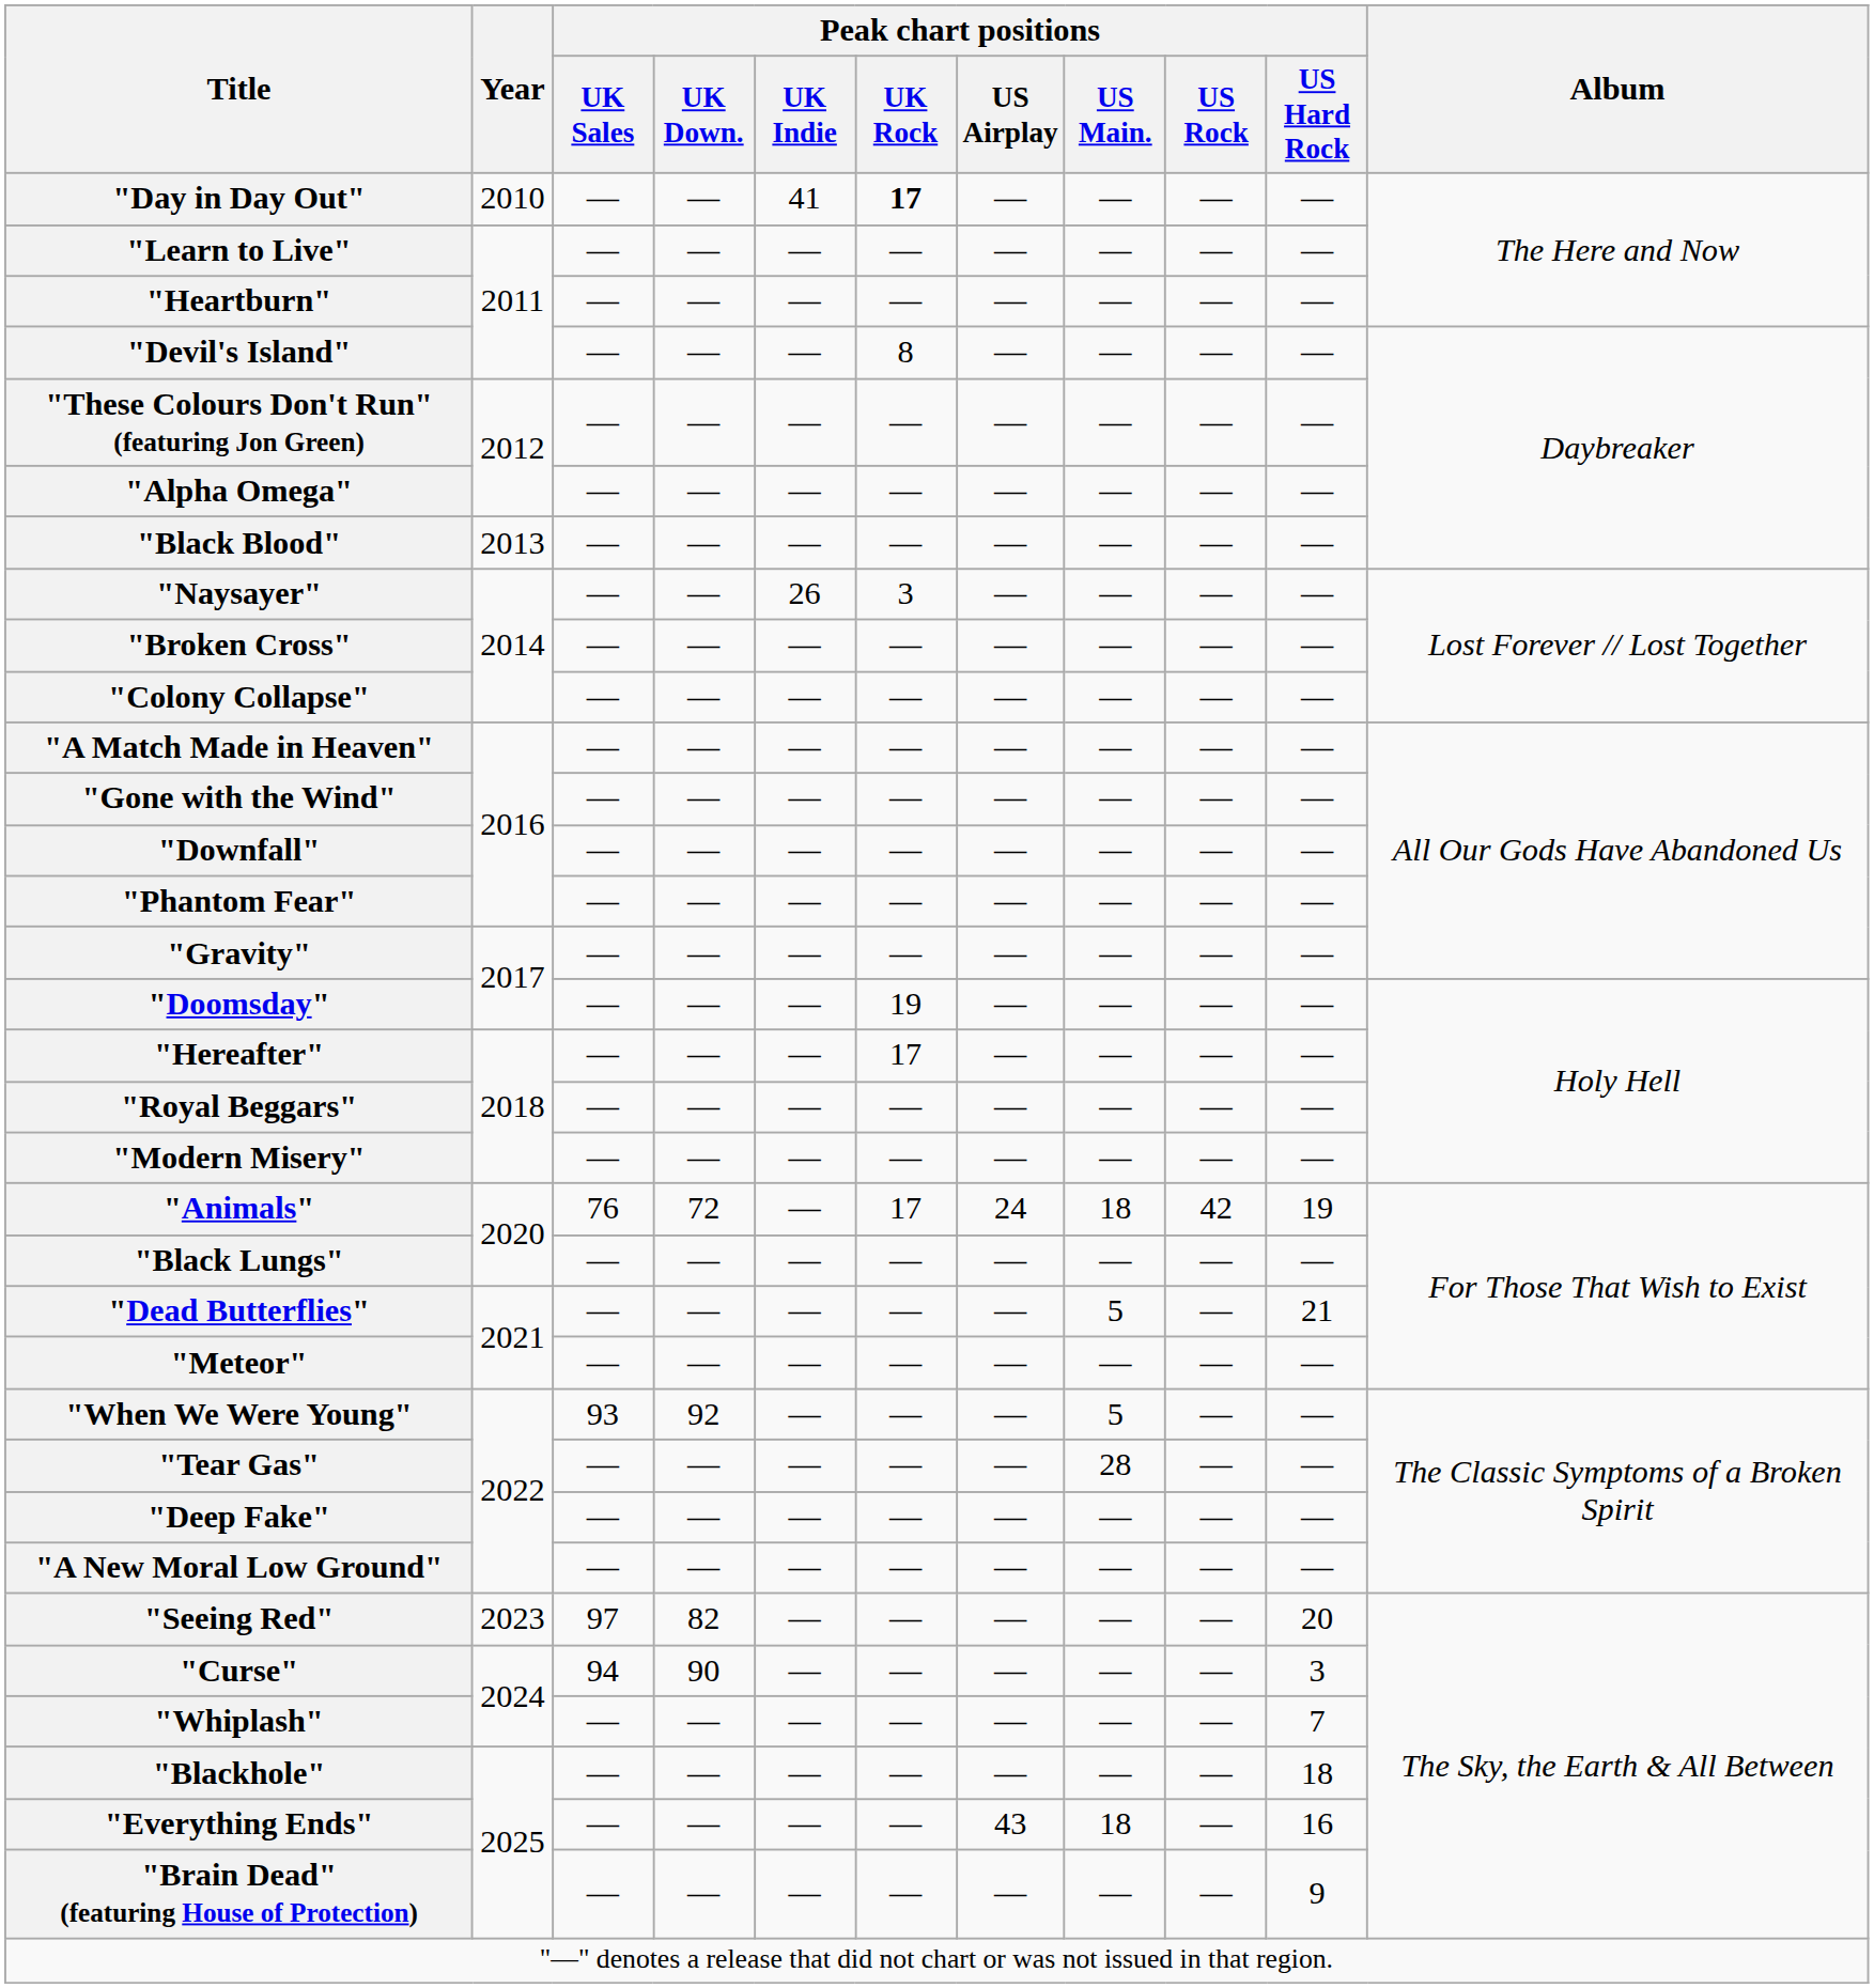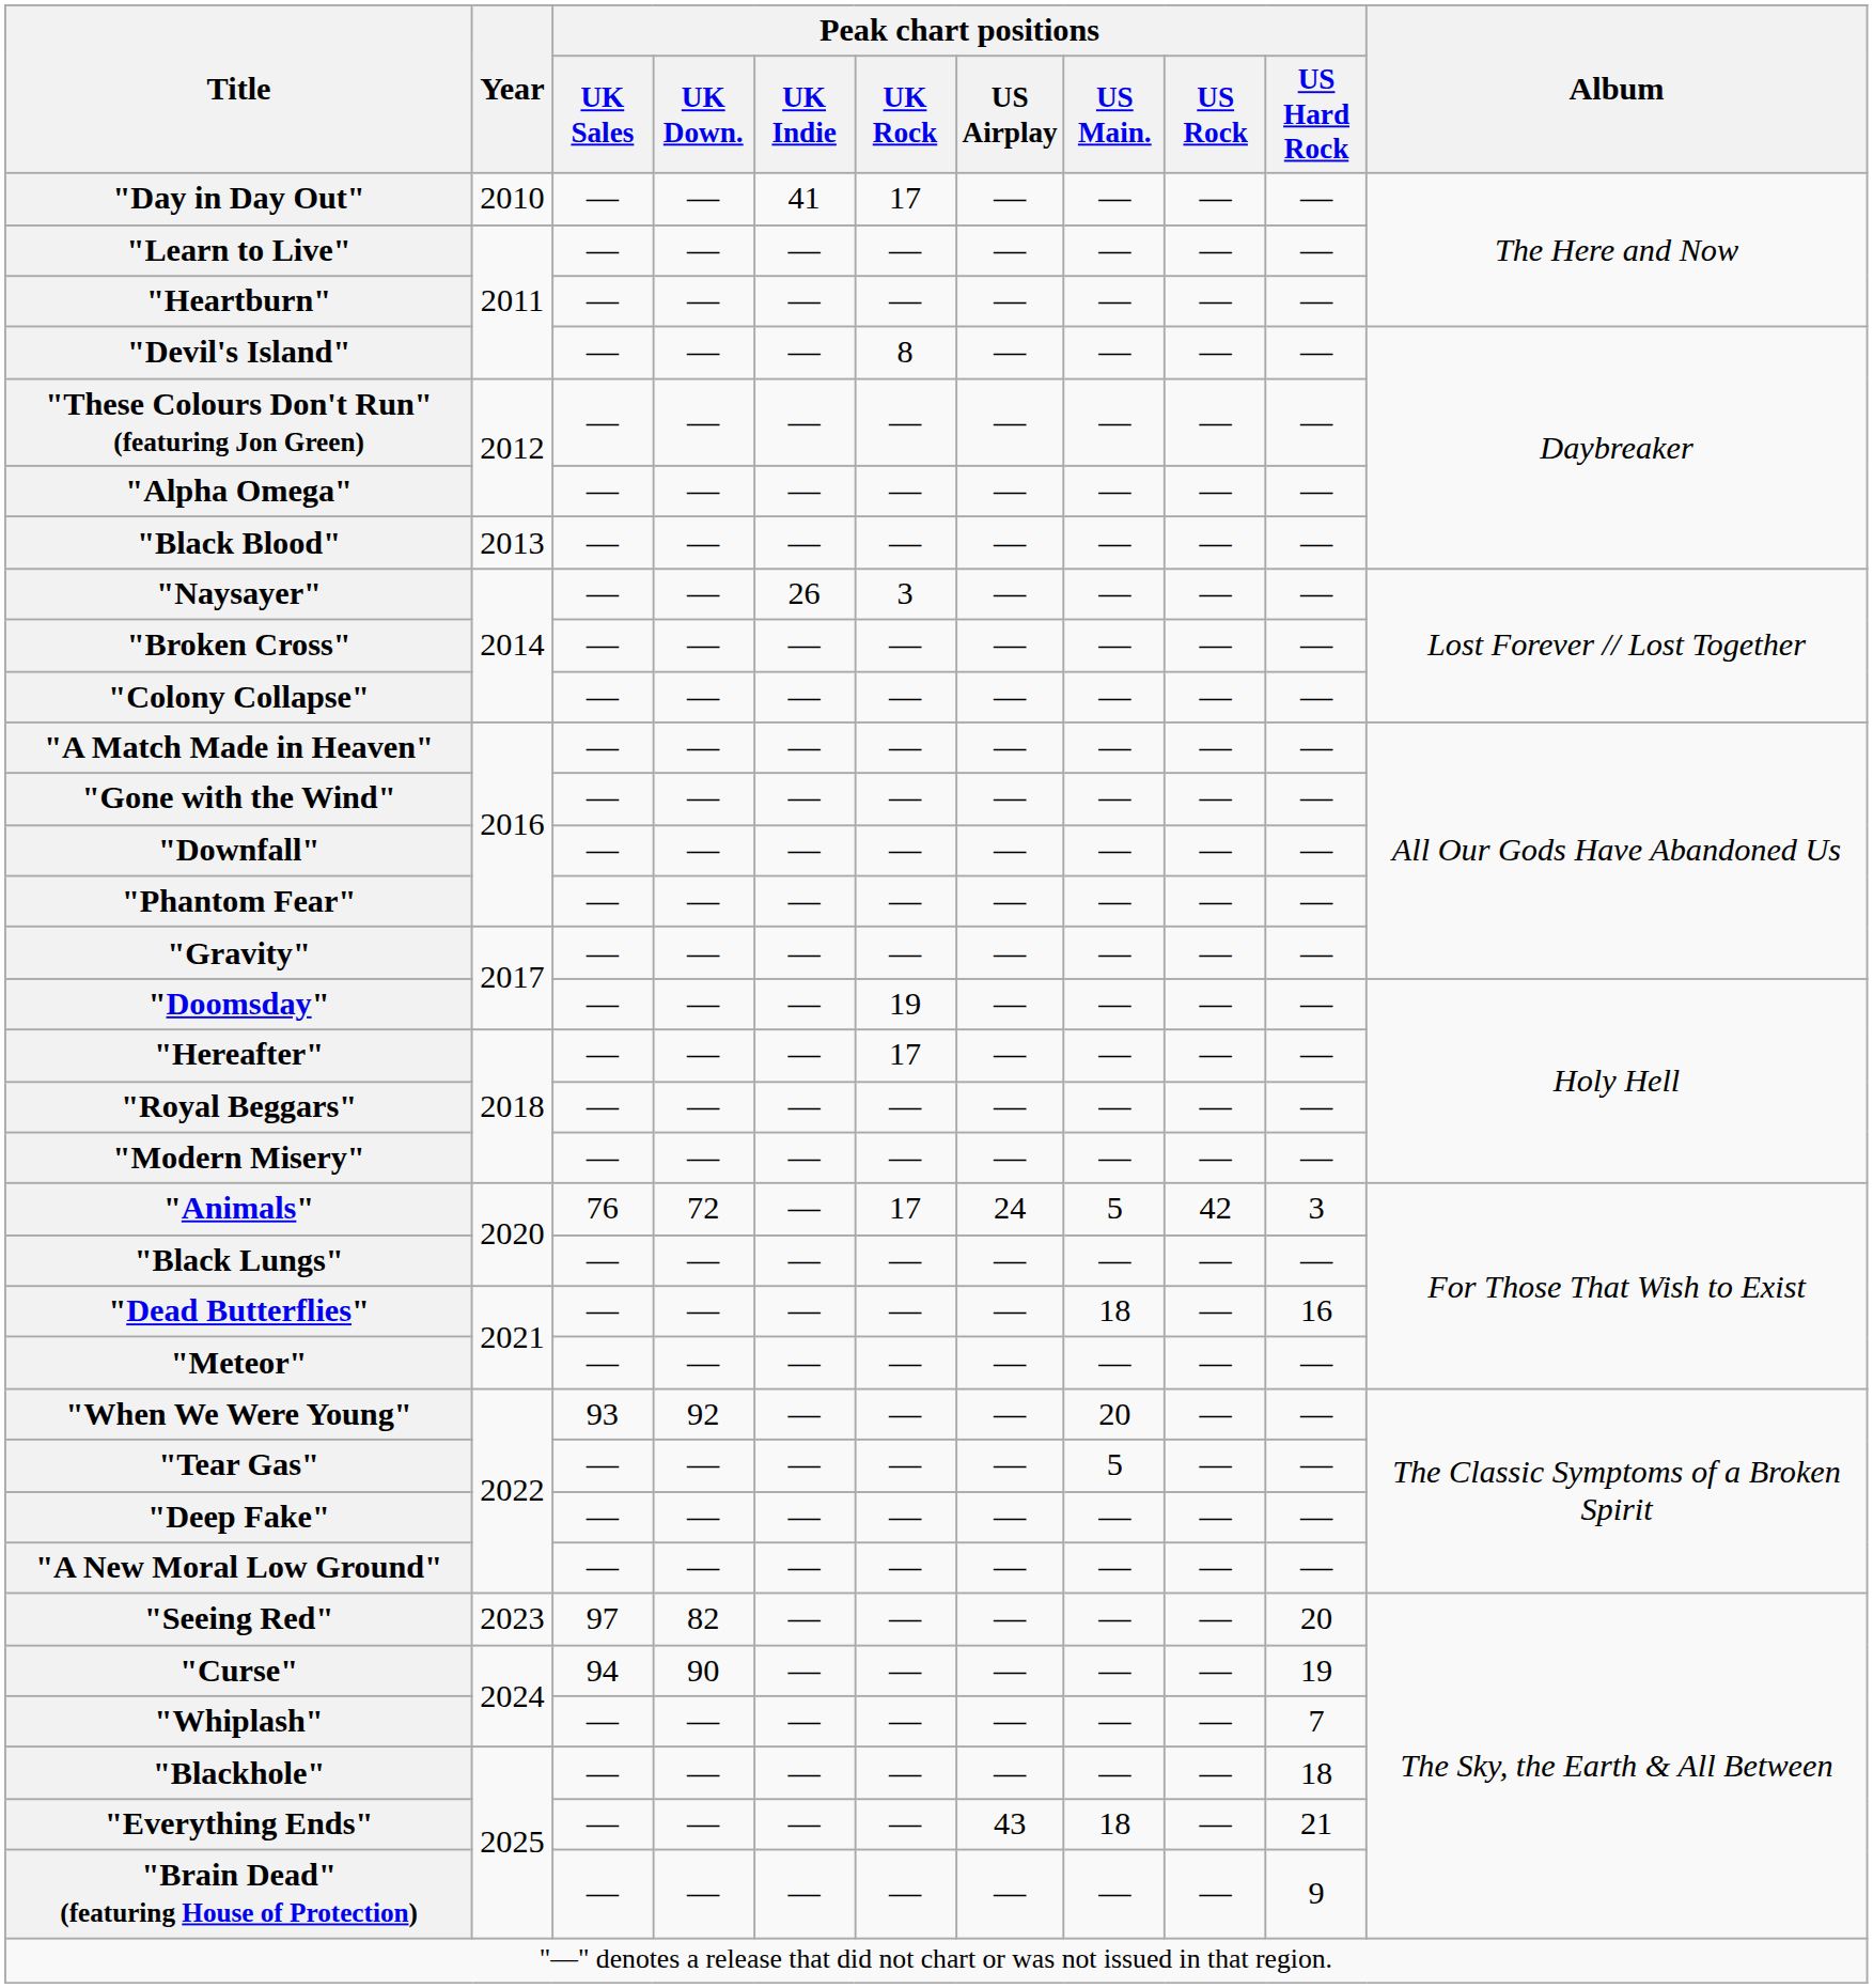"Day in Day Out" | Peak chart positions / UK Rock: bold -> normal
"Animals" | Peak chart positions / US Main.: 18 -> 5
"Animals" | Peak chart positions / US Hard Rock: 19 -> 3
"Dead Butterflies" | Peak chart positions / US Main.: 5 -> 18
"Dead Butterflies" | Peak chart positions / US Hard Rock: 21 -> 16
"When We Were Young" | Peak chart positions / US Main.: 5 -> 20
"Tear Gas" | Peak chart positions / US Main.: 28 -> 5
"Curse" | Peak chart positions / US Hard Rock: 3 -> 19
"Everything Ends" | Peak chart positions / US Hard Rock: 16 -> 21
